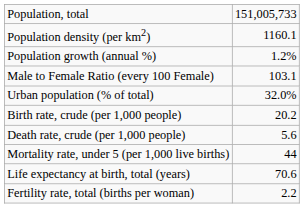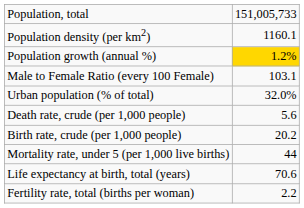Population growth (annual %) | column 2: no background -> gold background
rows swapped: Birth rate, crude (per 1,000 people) <-> Death rate, crude (per 1,000 people)
